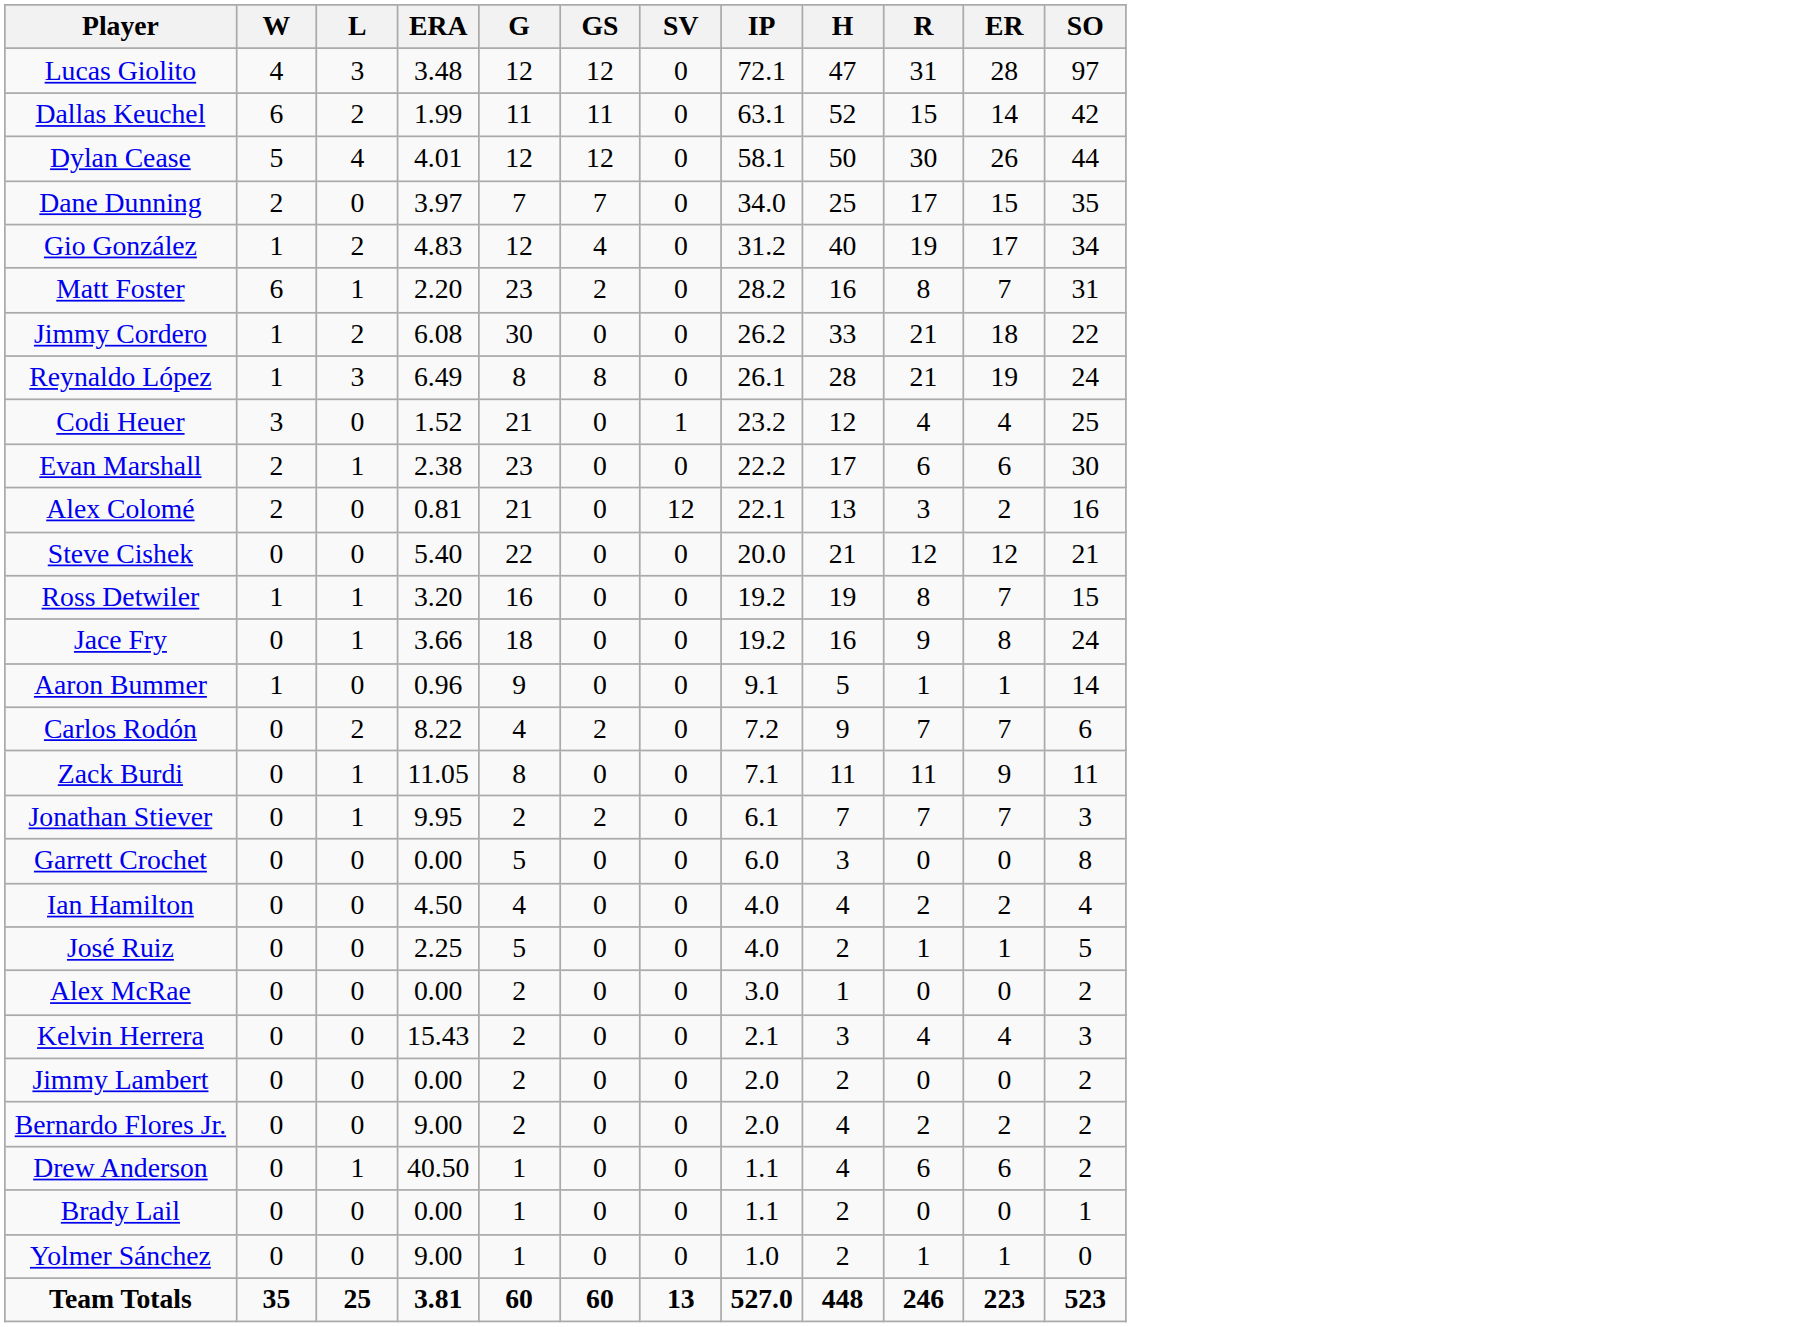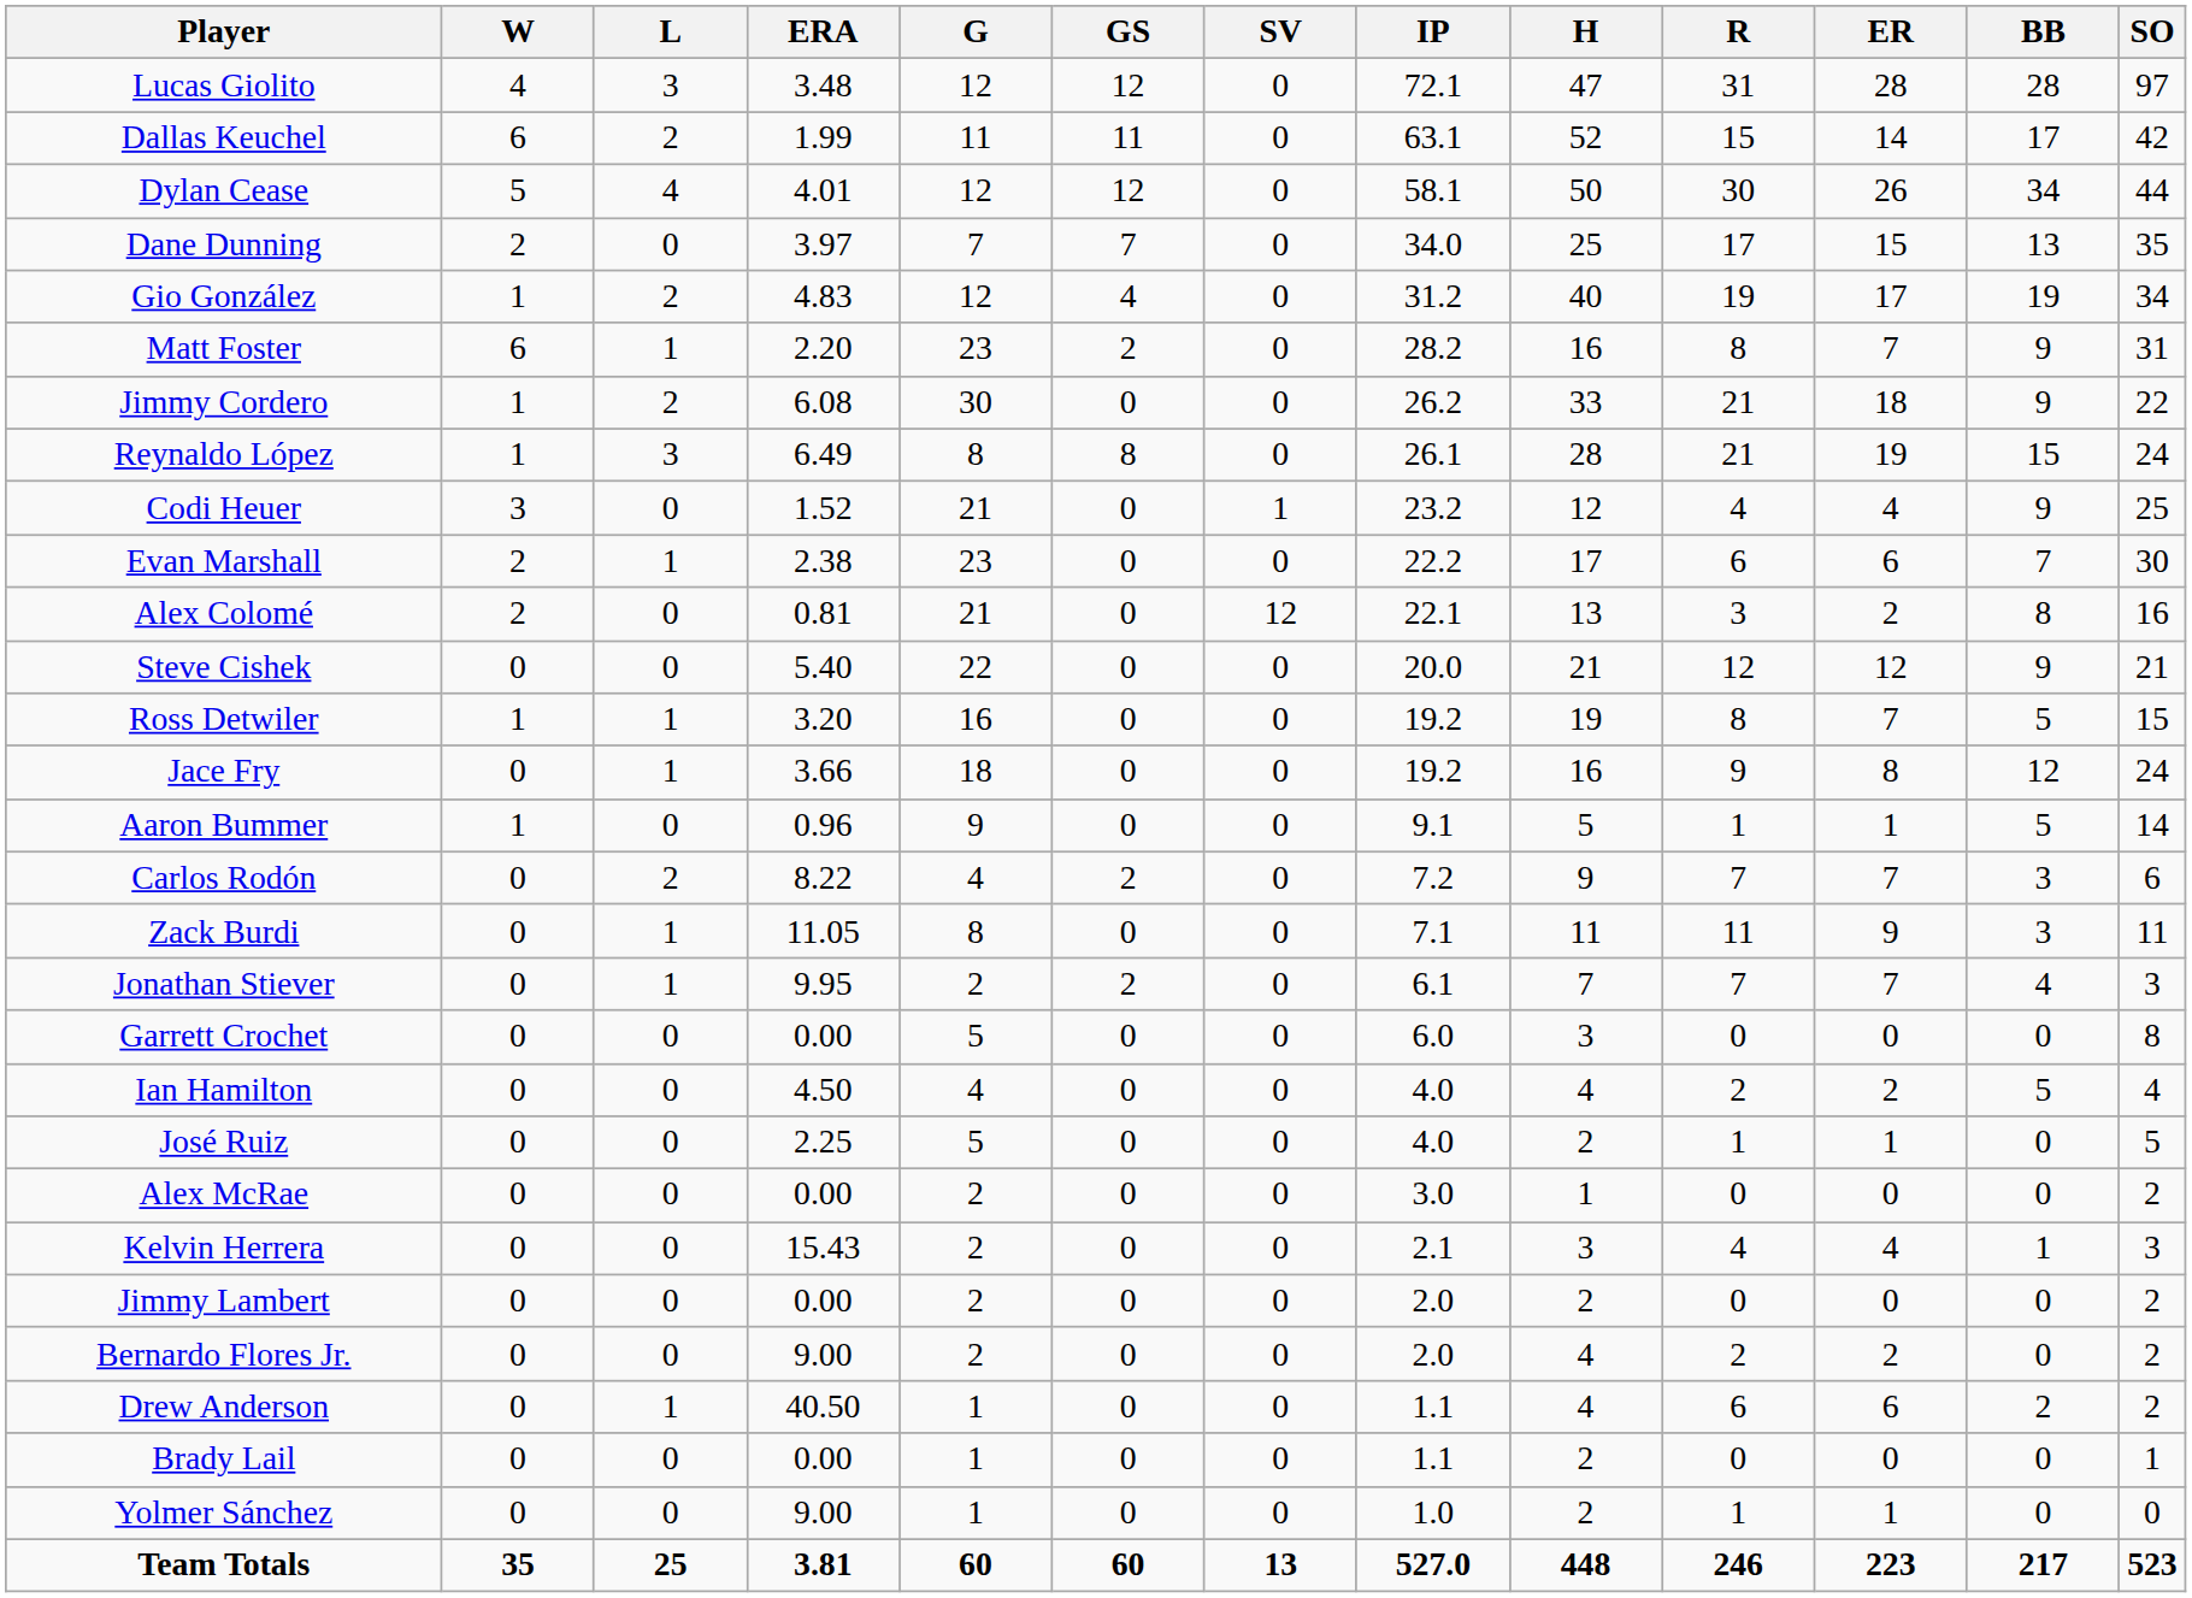+ column: BB | 28 | 17 | 34 | 13 | 19 | 9 | 9 | 15 | 9 | 7 | 8 | 9 | 5 | 12 | 5 | 3 | 3 | 4 | 0 | 5 | 0 | 0 | 1 | 0 | 0 | 2 | 0 | 0 | 217
